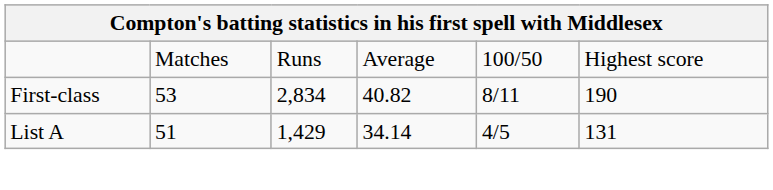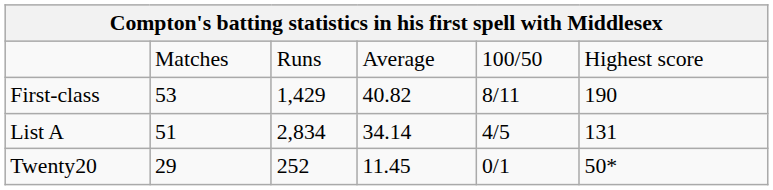First-class | column 3: 2,834 -> 1,429
List A | column 3: 1,429 -> 2,834
+ row: Twenty20 | 29 | 252 | 11.45 | 0/1 | 50*
